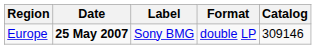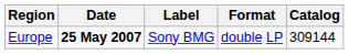Europe | Catalog: 309146 -> 309144
